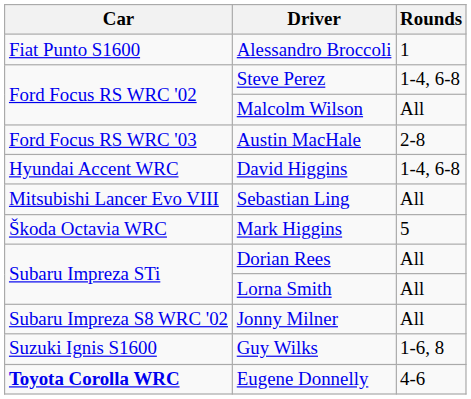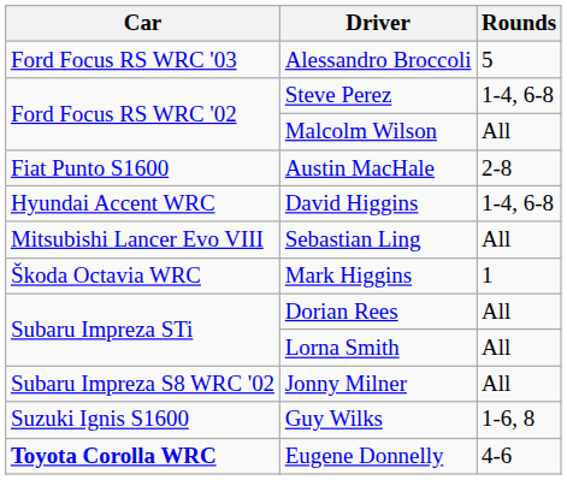Alessandro Broccoli | Car: Fiat Punto S1600 -> Ford Focus RS WRC '03
Alessandro Broccoli | Rounds: 1 -> 5
Austin MacHale | Car: Ford Focus RS WRC '03 -> Fiat Punto S1600
Mark Higgins | Rounds: 5 -> 1
